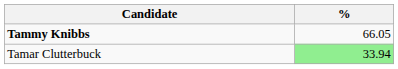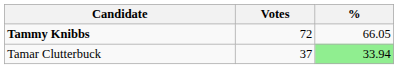+ column: Votes | 72 | 37
